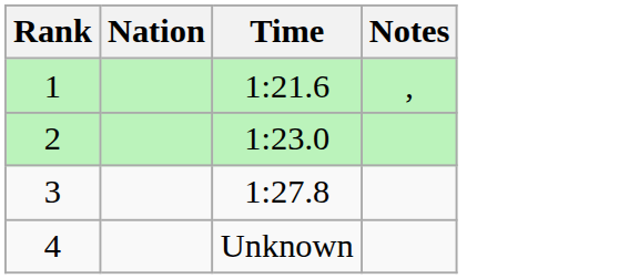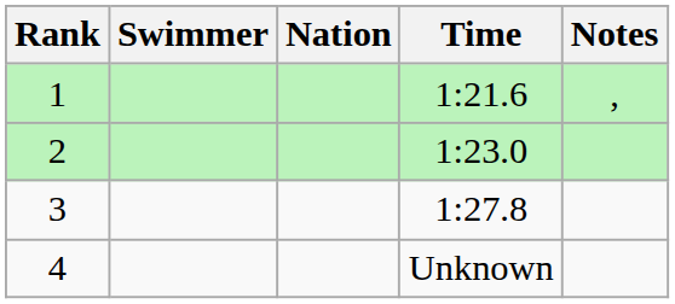+ column: Swimmer
